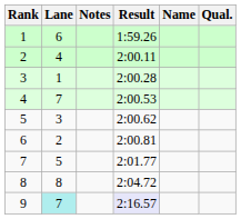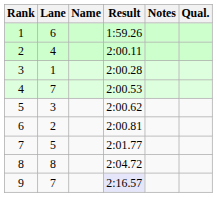columns swapped: Name <-> Notes
9 | Lane: paleturquoise background -> no background
